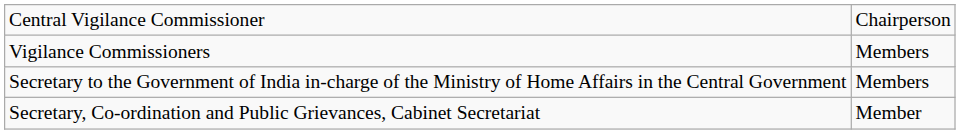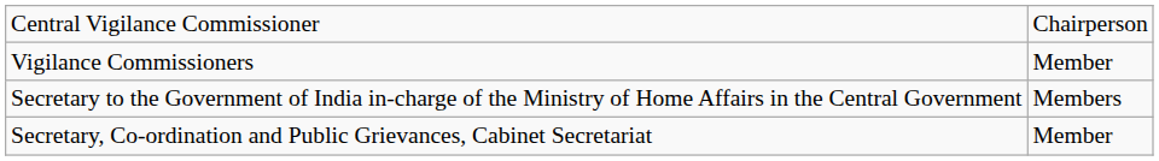Vigilance Commissioners | column 2: Members -> Member
